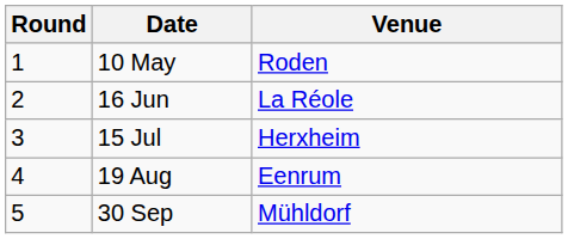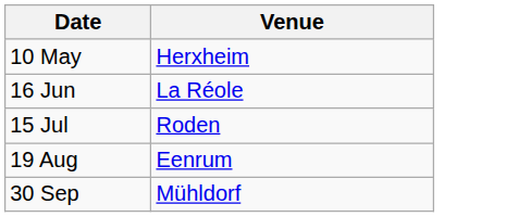- column: Round | 1 | 2 | 3 | 4 | 5
10 May | Venue: Roden -> Herxheim
15 Jul | Venue: Herxheim -> Roden
